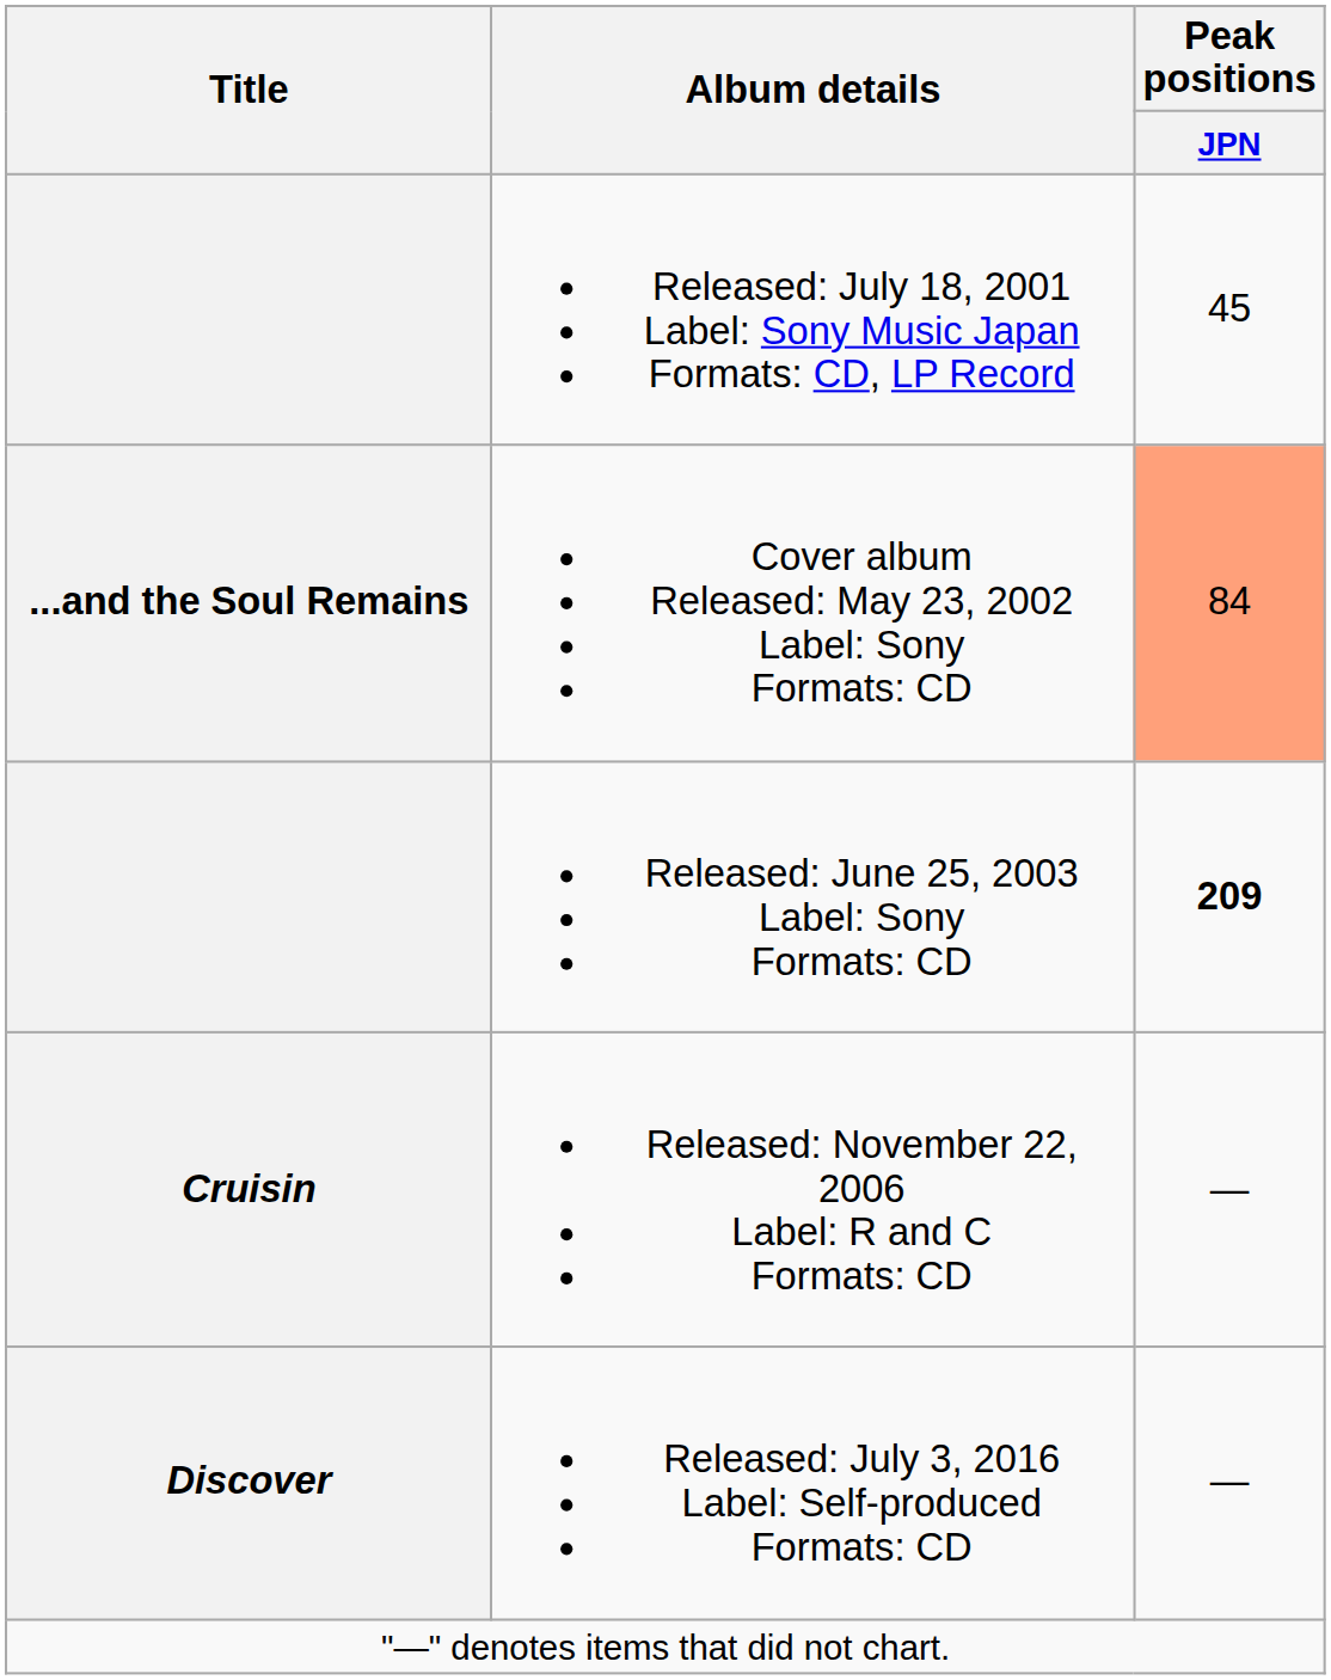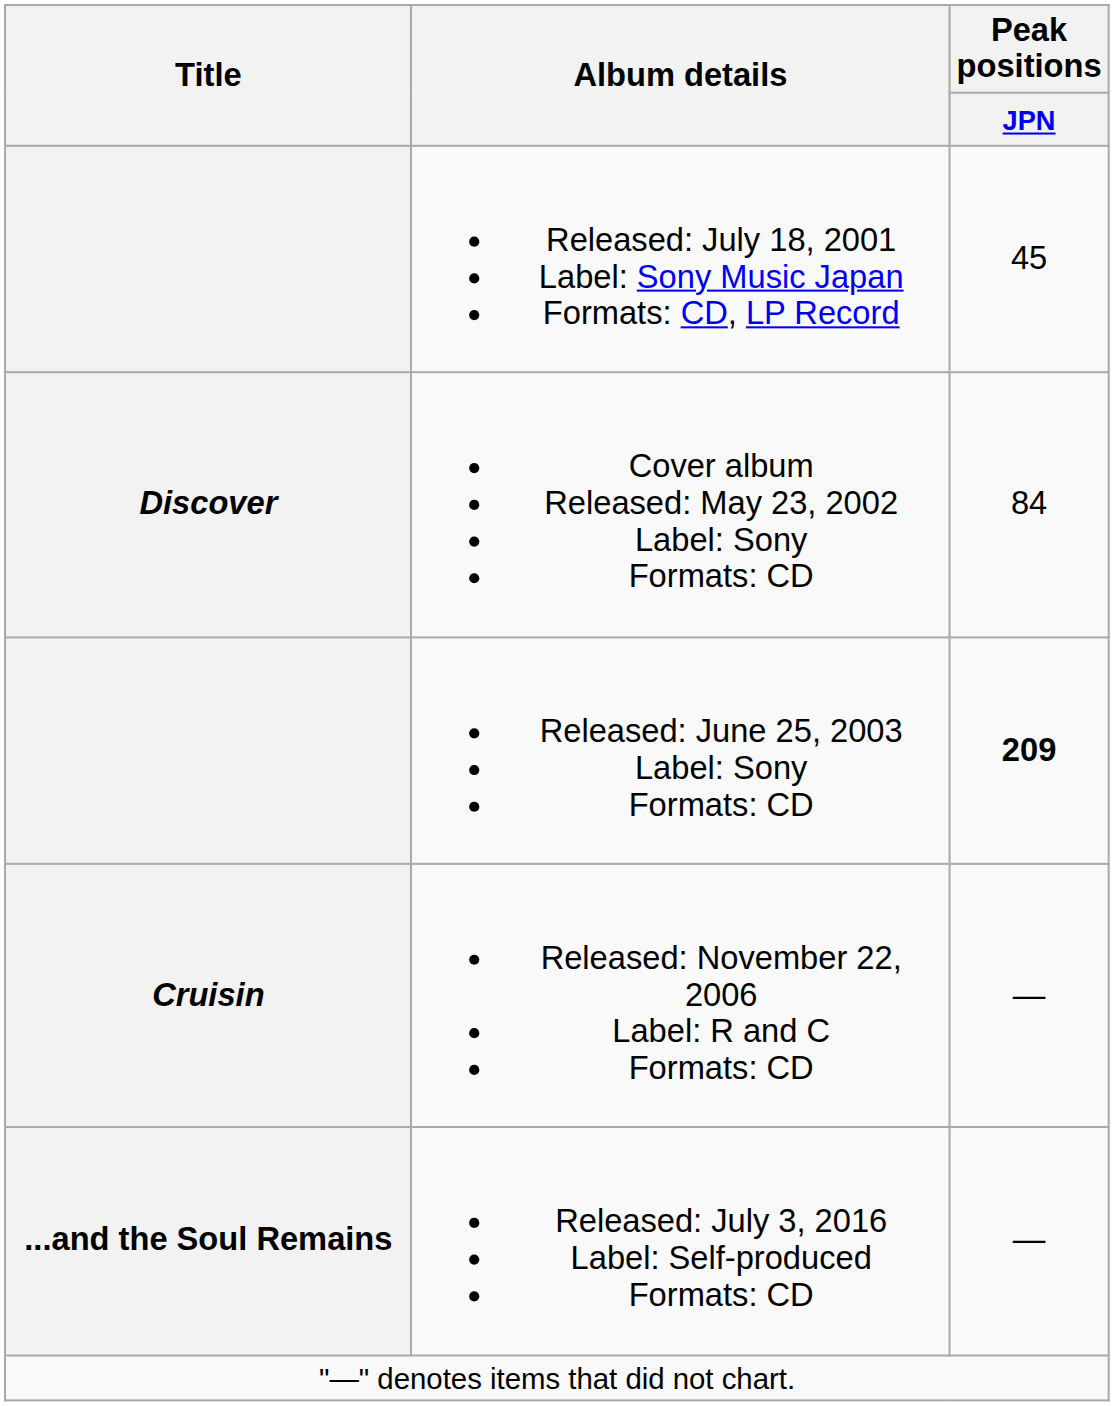Cover album Released: May 23, 2002 Label: Sony Formats: CD | Title: ...and the Soul Remains -> Discover
Cover album Released: May 23, 2002 Label: Sony Formats: CD | Peak positions / JPN: lightsalmon background -> no background
Released: July 3, 2016 Label: Self-produced Formats: CD | Title: Discover -> ...and the Soul Remains
